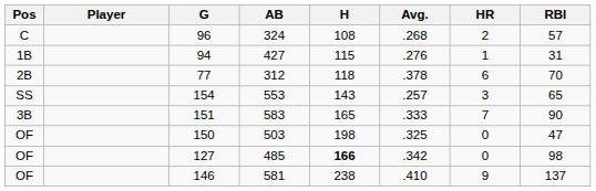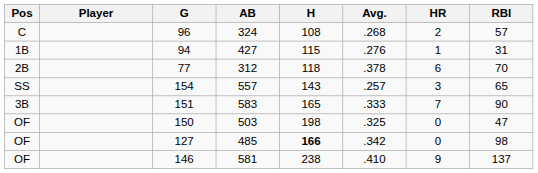154 | AB: 553 -> 557
